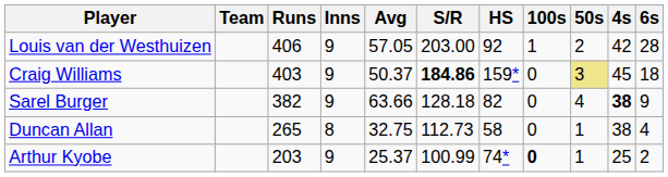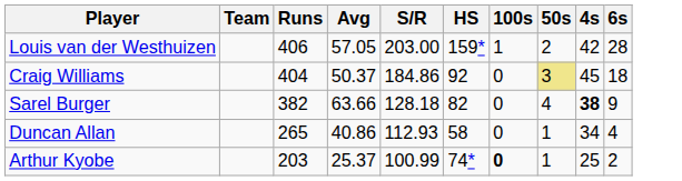- column: Inns | 9 | 9 | 9 | 8 | 9
Louis van der Westhuizen | HS: 92 -> 159*
Craig Williams | Runs: 403 -> 404
Craig Williams | S/R: bold -> normal
Craig Williams | HS: 159* -> 92
Duncan Allan | Avg: 32.75 -> 40.86
Duncan Allan | S/R: 112.73 -> 112.93
Duncan Allan | 4s: 38 -> 34
